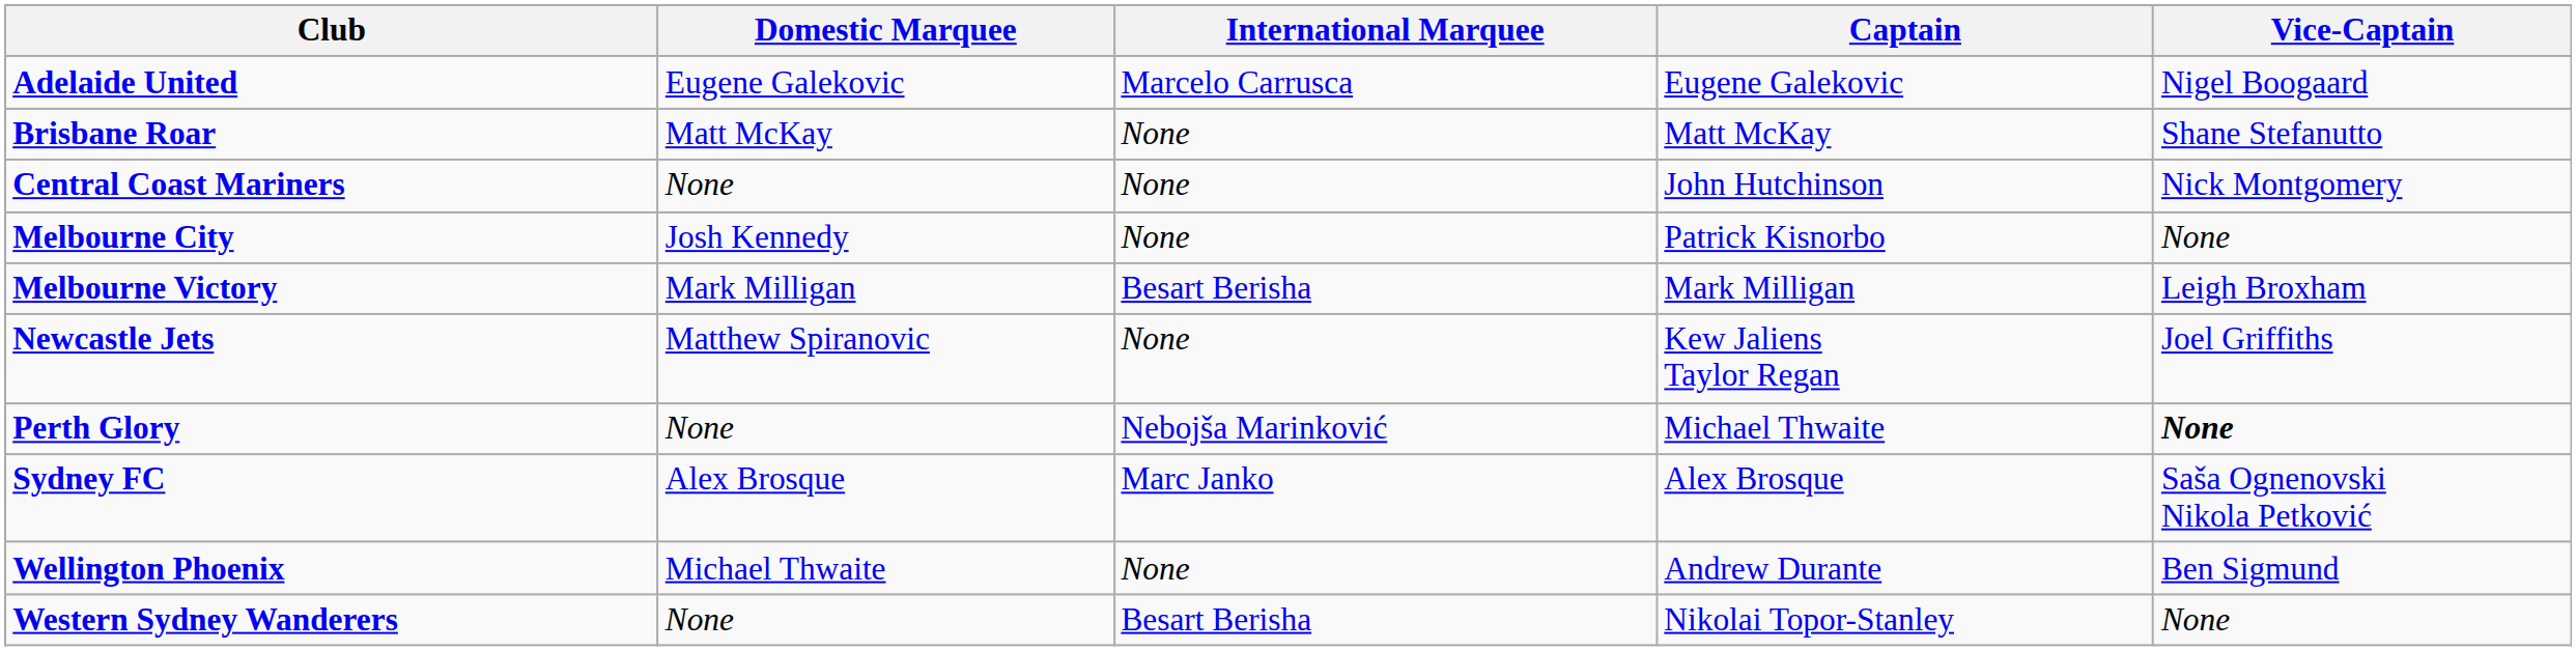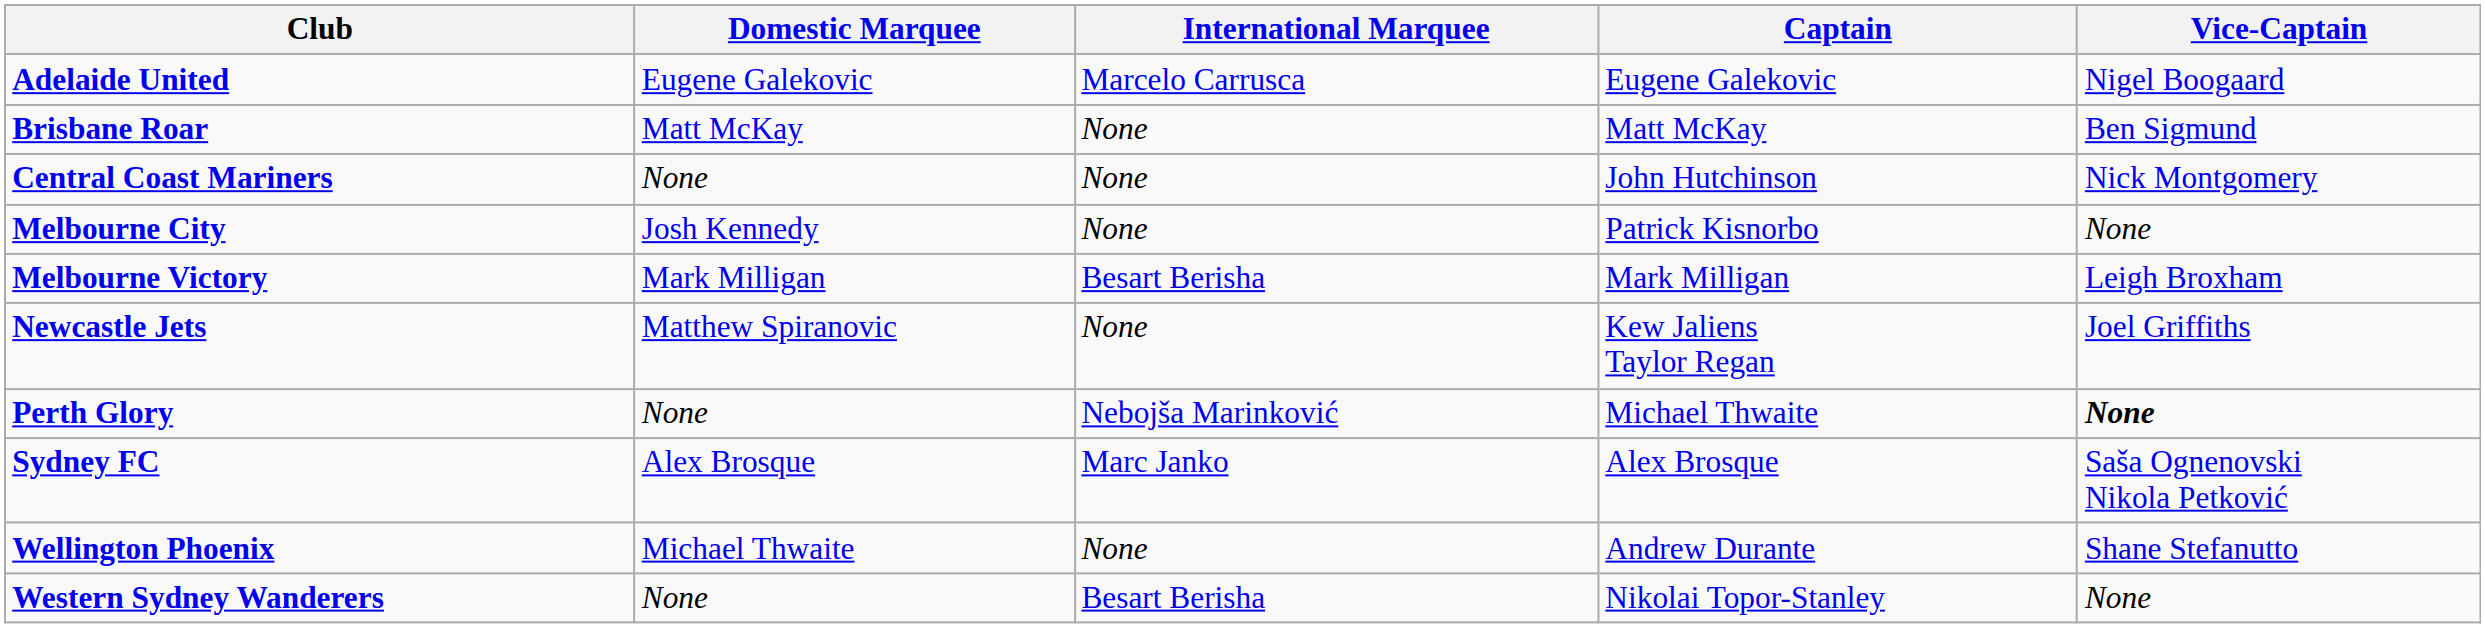Brisbane Roar | Vice-Captain: Shane Stefanutto -> Ben Sigmund
Wellington Phoenix | Vice-Captain: Ben Sigmund -> Shane Stefanutto
